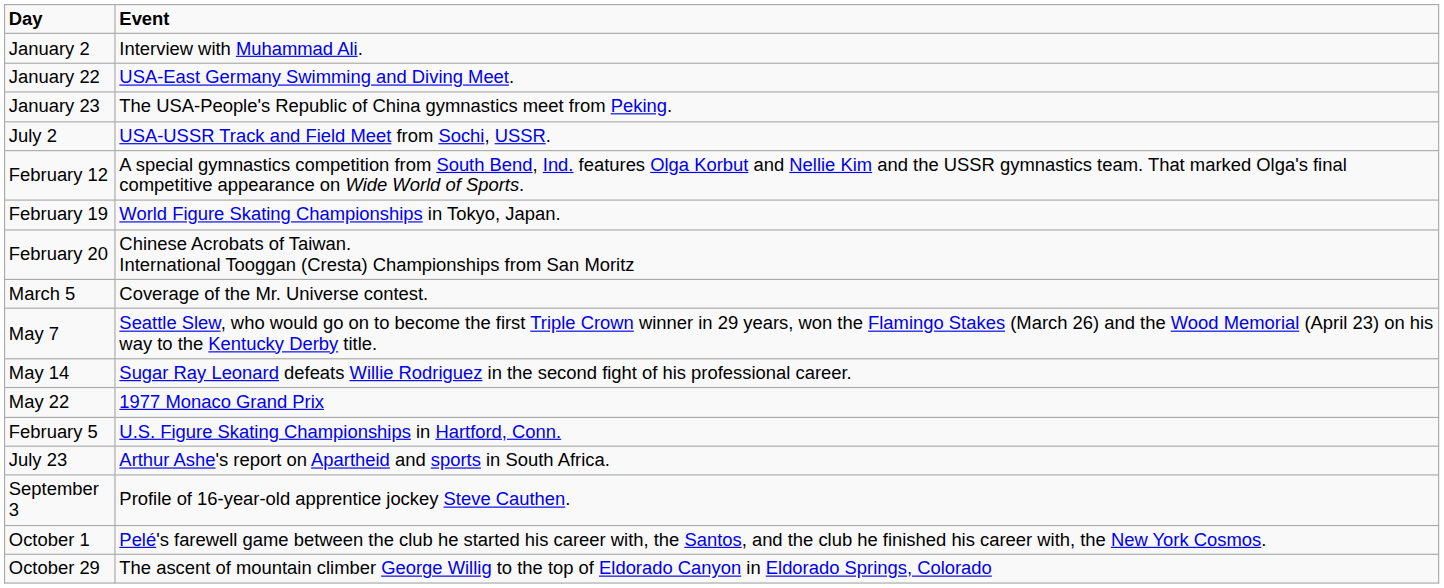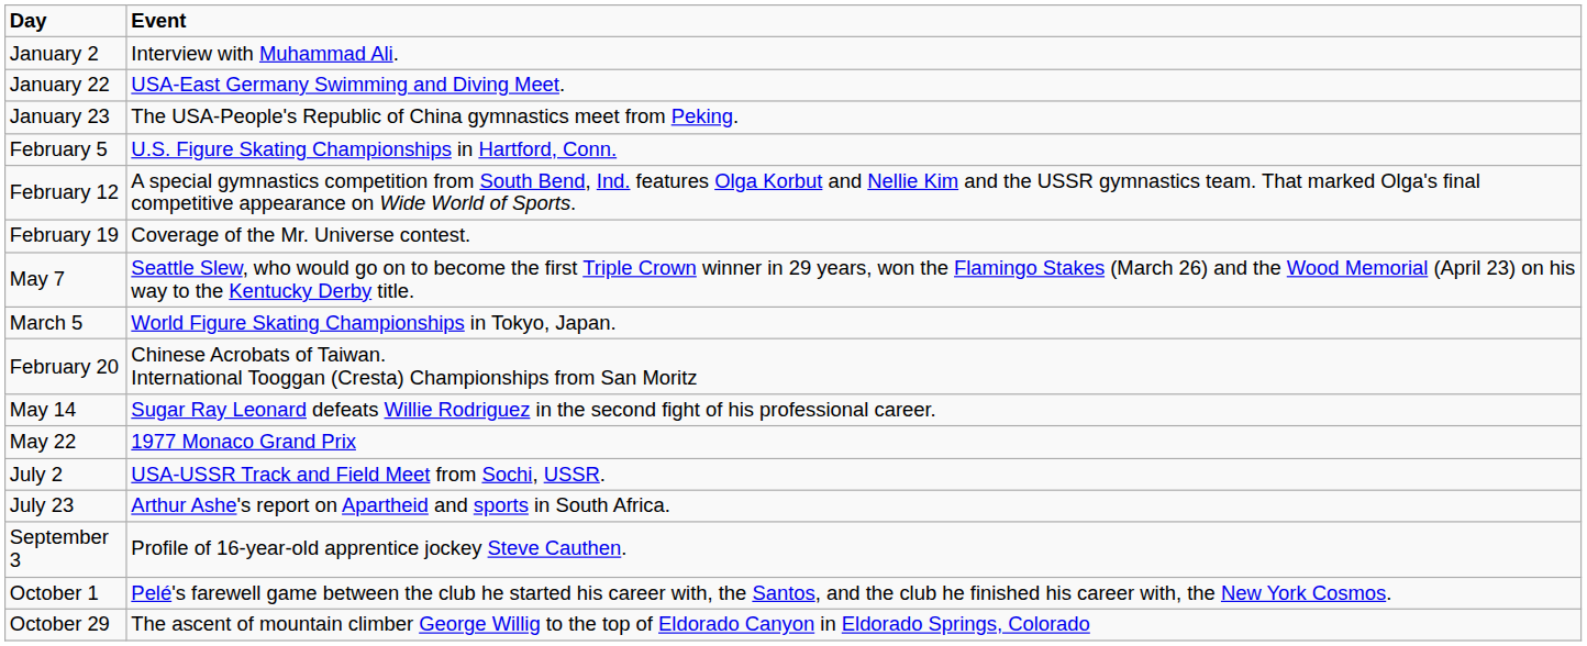rows swapped: February 5 <-> July 2
February 19 | Event: World Figure Skating Championships in Tokyo, Japan. -> Coverage of the Mr. Universe contest.
rows swapped: February 20 <-> May 7
March 5 | Event: Coverage of the Mr. Universe contest. -> World Figure Skating Championships in Tokyo, Japan.
